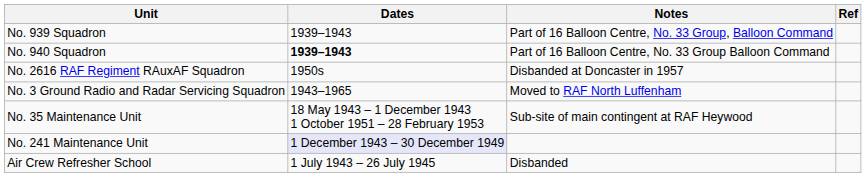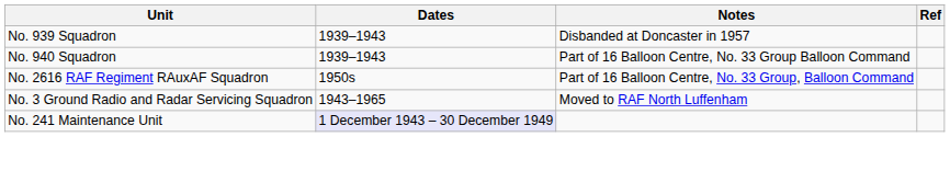No. 939 Squadron | Notes: Part of 16 Balloon Centre, No. 33 Group, Balloon Command -> Disbanded at Doncaster in 1957
No. 940 Squadron | Dates: bold -> normal
No. 2616 RAF Regiment RAuxAF Squadron | Notes: Disbanded at Doncaster in 1957 -> Part of 16 Balloon Centre, No. 33 Group, Balloon Command
- row: No. 35 Maintenance Unit | 18 May 1943 – 1 December 1943 1 October 1951 – 28 February 1953 | Sub-site of main contingent at RAF Heywood
- row: Air Crew Refresher School | 1 July 1943 – 26 July 1945 | Disbanded
